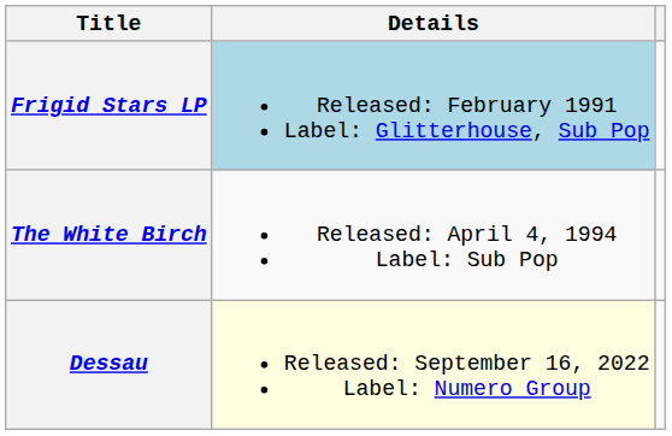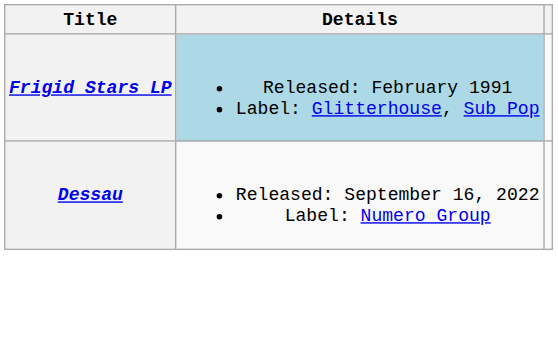- row: The White Birch | Released: April 4, 1994 Label: Sub Pop
Dessau | Details: lightyellow background -> no background
